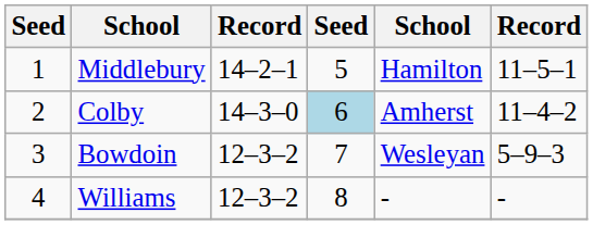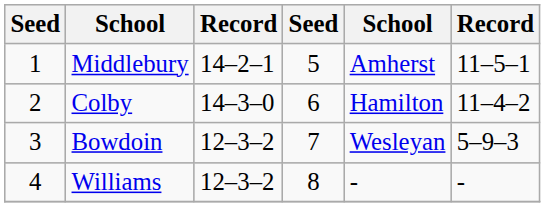Middlebury | column 5: Hamilton -> Amherst
Colby | column 4: lightblue background -> no background
Colby | column 5: Amherst -> Hamilton
